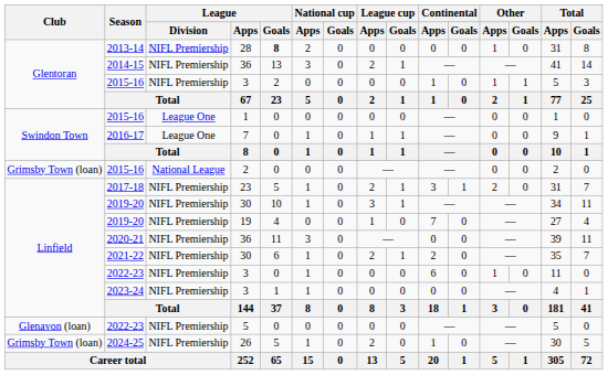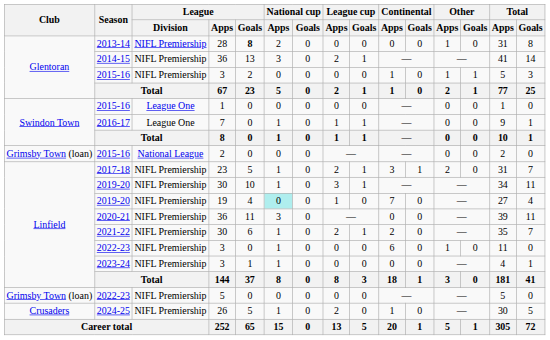2019-20 / 19 | National cup / Apps: no background -> paleturquoise background
2022-23 / 5 | Club: Glenavon (loan) -> Grimsby Town (loan)
2024-25 | Club: Grimsby Town (loan) -> Crusaders
